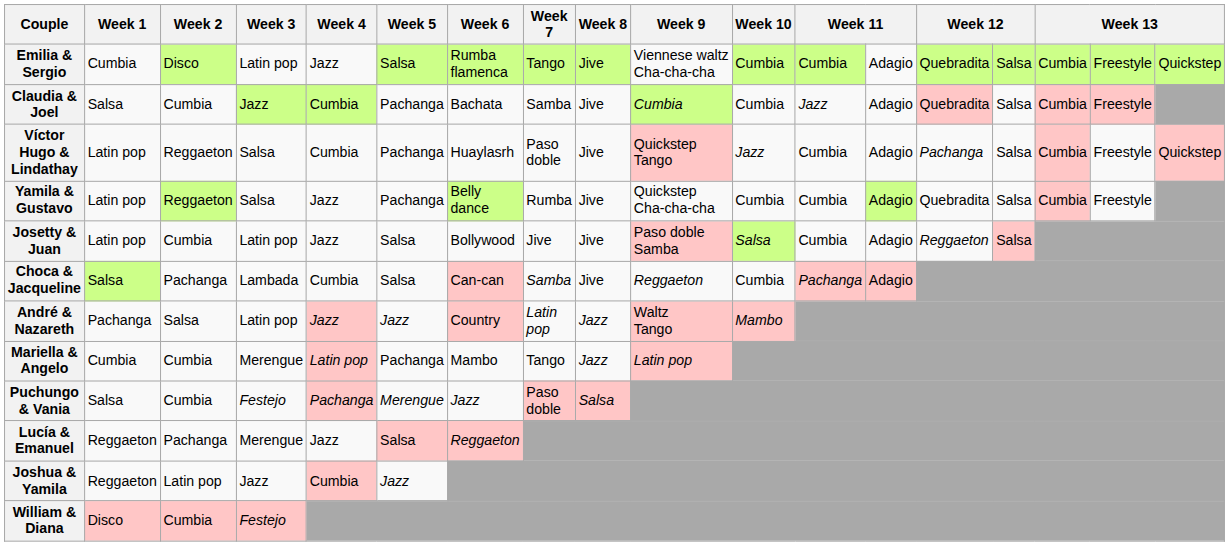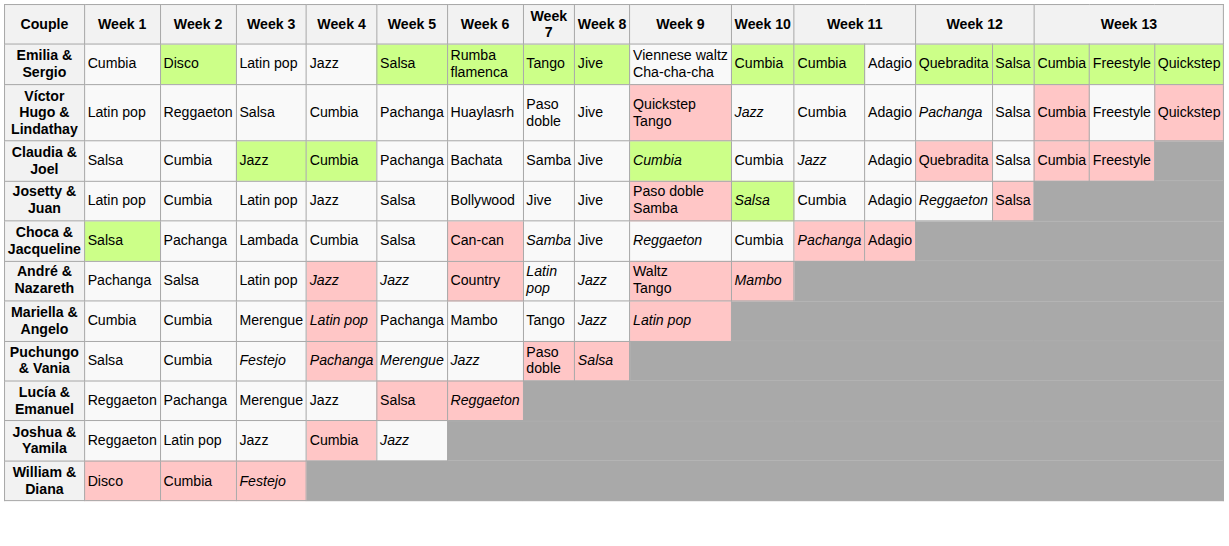rows swapped: Víctor Hugo & Lindathay <-> Claudia & Joel
- row: Yamila & Gustavo | Latin pop | Reggaeton | Salsa | Jazz | Pachanga | Belly dance | Rumba | Jive | Quickstep Cha-cha-cha | Cumbia | Cumbia | Adagio | Quebradita | Salsa | Cumbia | Freestyle
